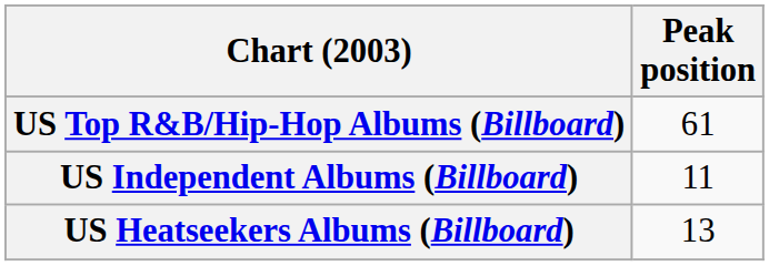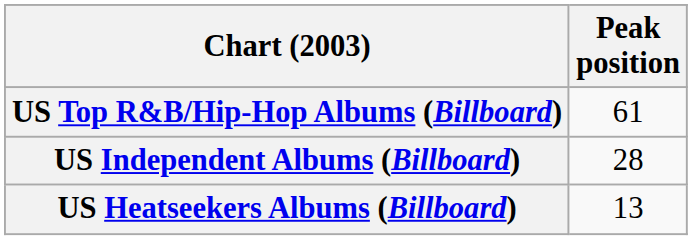US Independent Albums (Billboard) | Peak position: 11 -> 28
